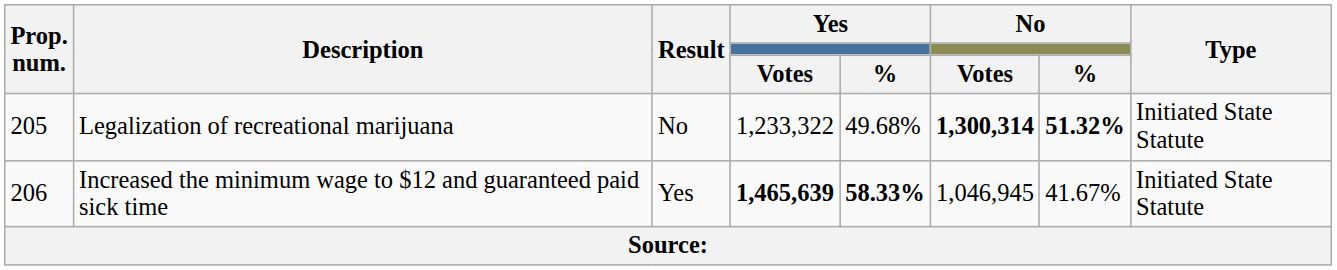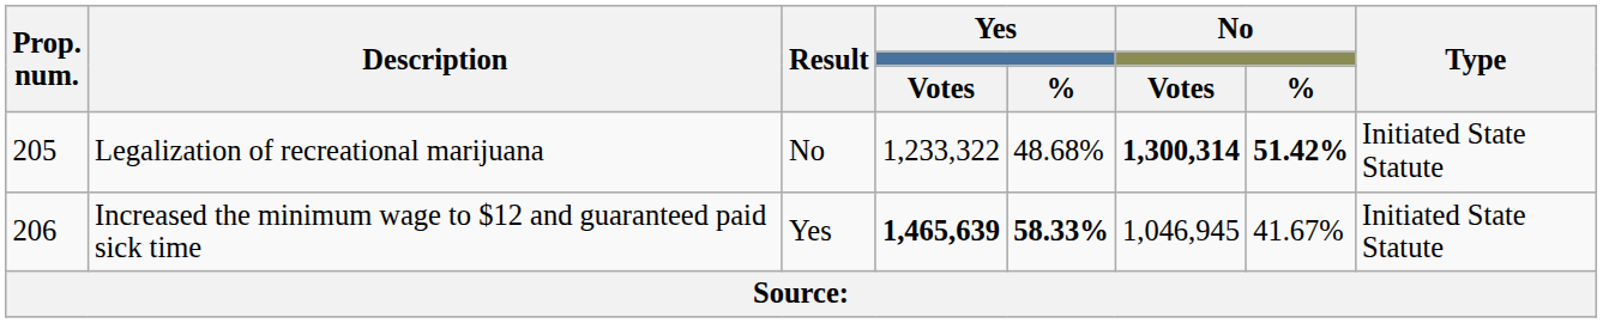Legalization of recreational marijuana | Yes / %: 49.68% -> 48.68%
Legalization of recreational marijuana | No / %: 51.32% -> 51.42%
